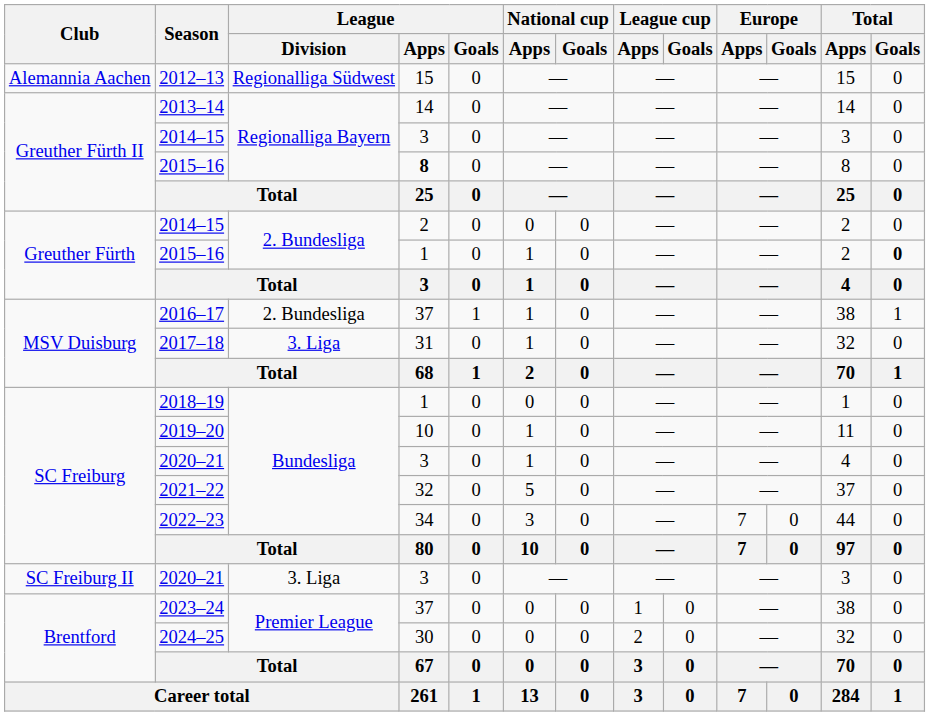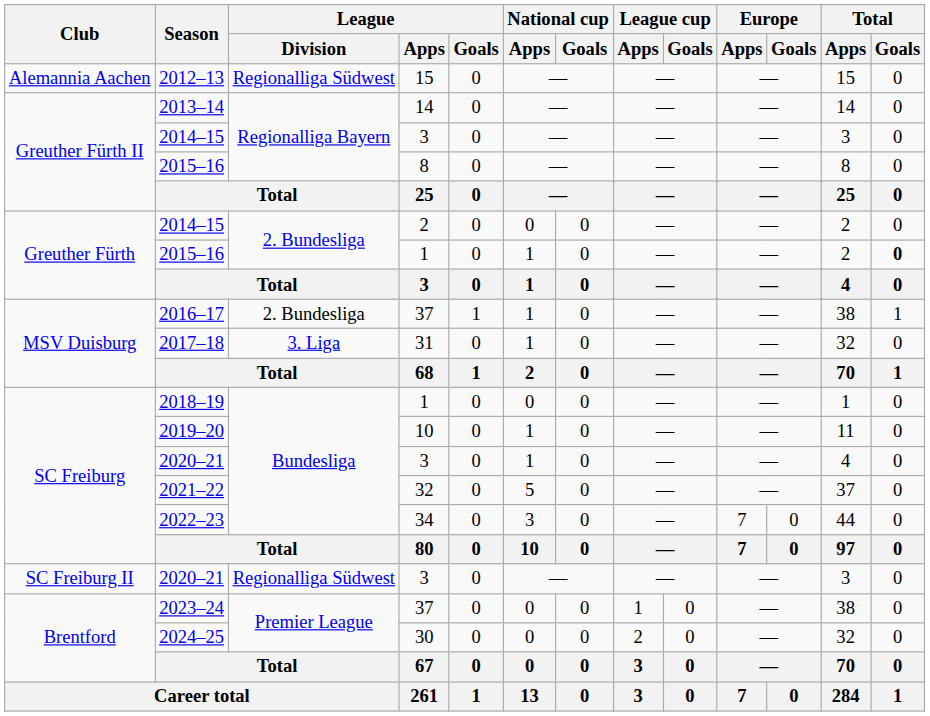Greuther Fürth II / 2015–16 | League / Apps: bold -> normal
SC Freiburg II / 2020–21 | League / Division: 3. Liga -> Regionalliga Südwest
